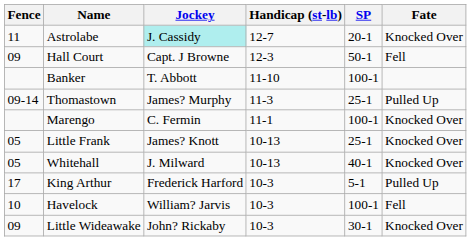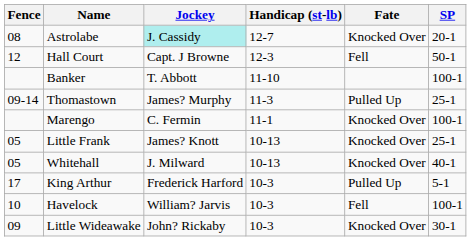columns swapped: SP <-> Fate
Astrolabe | Fence: 11 -> 08
Hall Court | Fence: 09 -> 12
